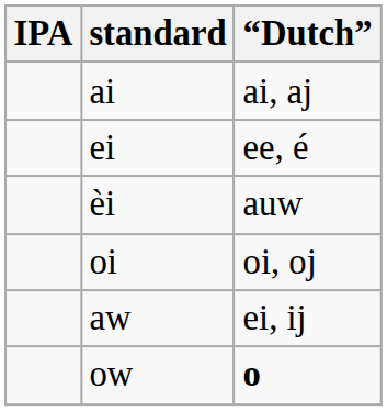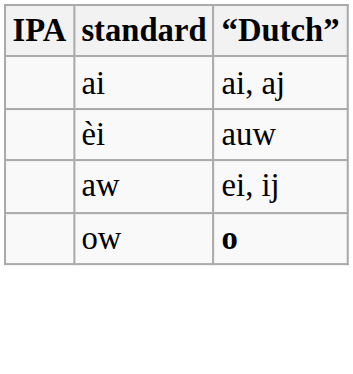- row: ei | ee, é
- row: oi | oi, oj
